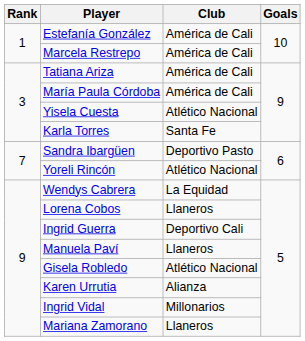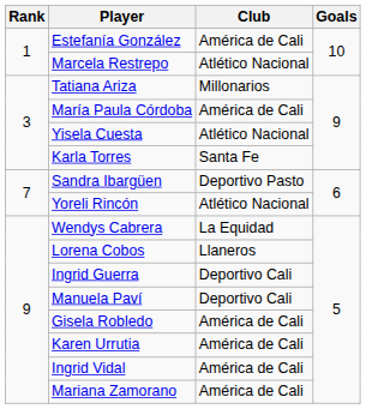Marcela Restrepo | Club: América de Cali -> Atlético Nacional
Tatiana Ariza | Club: América de Cali -> Millonarios
Manuela Paví | Club: Llaneros -> Deportivo Cali
Gisela Robledo | Club: Atlético Nacional -> América de Cali
Karen Urrutia | Club: Alianza -> América de Cali
Ingrid Vidal | Club: Millonarios -> América de Cali
Mariana Zamorano | Club: Llaneros -> América de Cali
